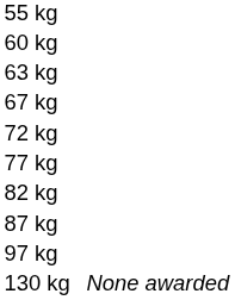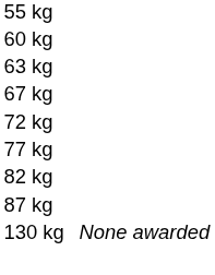- row: 97 kg
